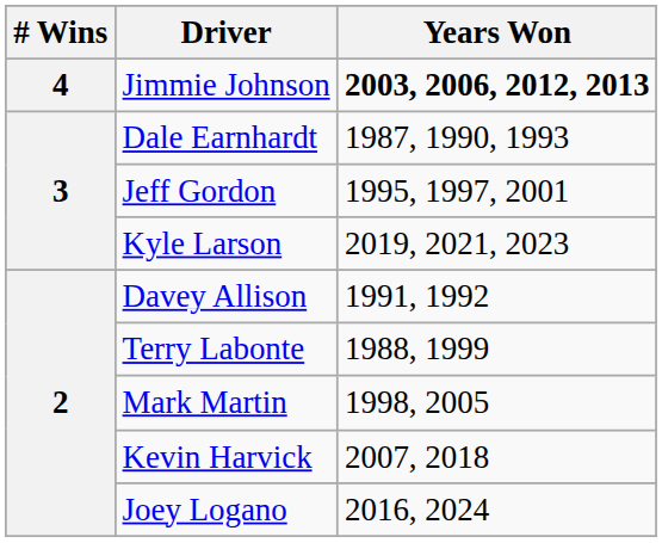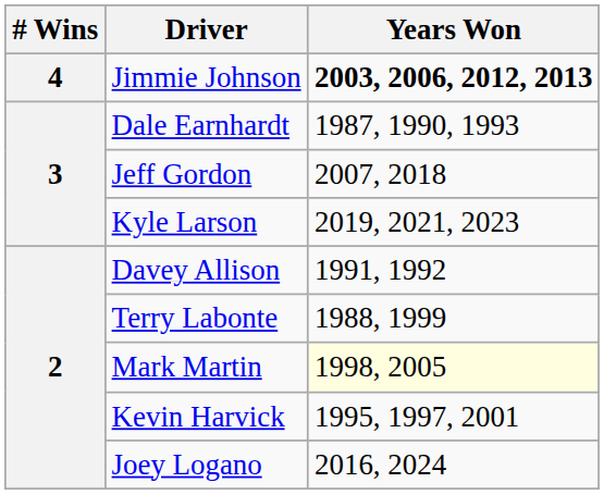Jeff Gordon | Years Won: 1995, 1997, 2001 -> 2007, 2018
Mark Martin | Years Won: no background -> lightyellow background
Kevin Harvick | Years Won: 2007, 2018 -> 1995, 1997, 2001
